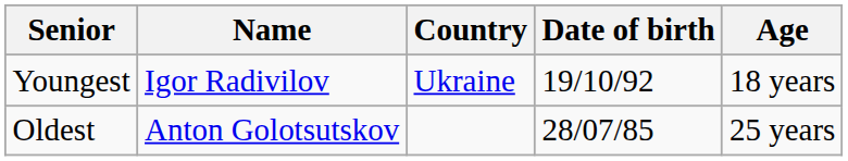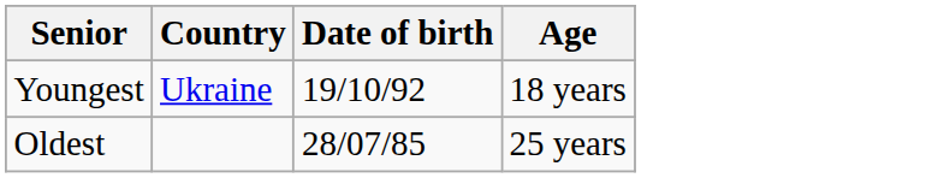- column: Name | Igor Radivilov | Anton Golotsutskov
